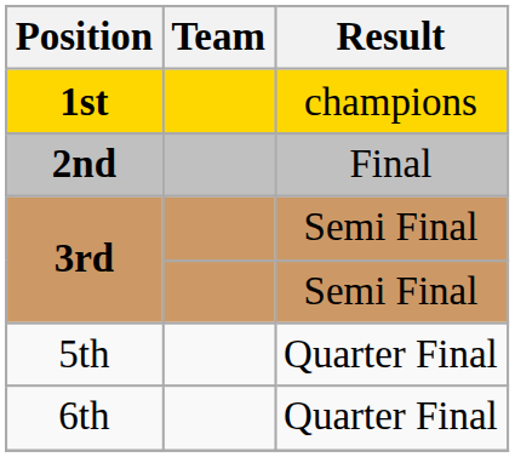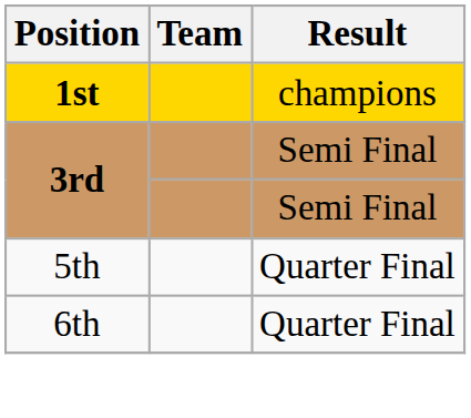- row: 2nd | Final
